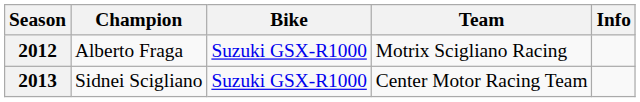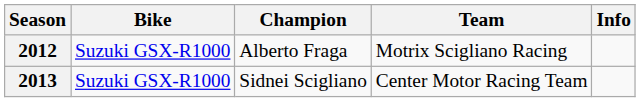columns swapped: Champion <-> Bike
